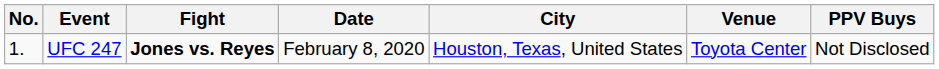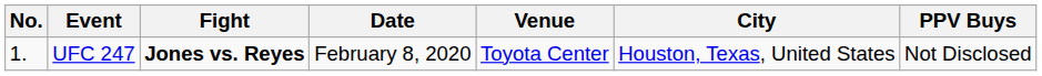columns swapped: Venue <-> City
